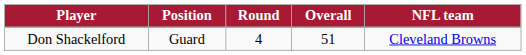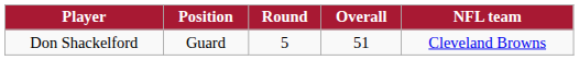Don Shackelford | Round: 4 -> 5
